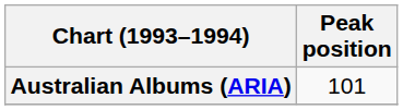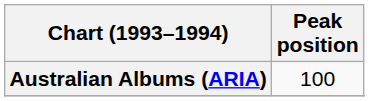Australian Albums (ARIA) | Peak position: 101 -> 100
